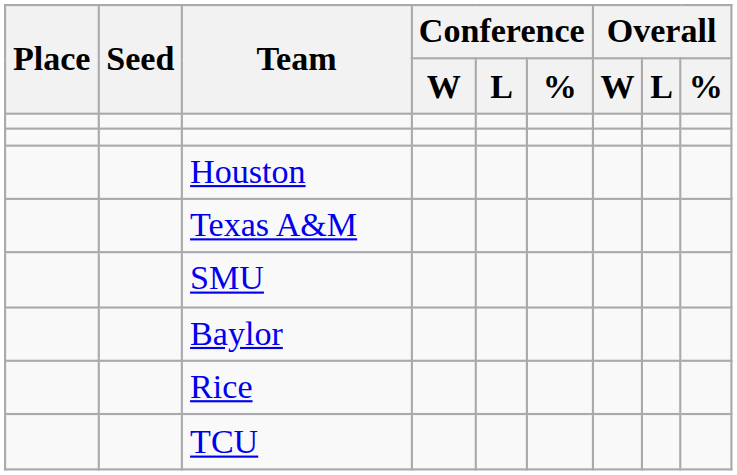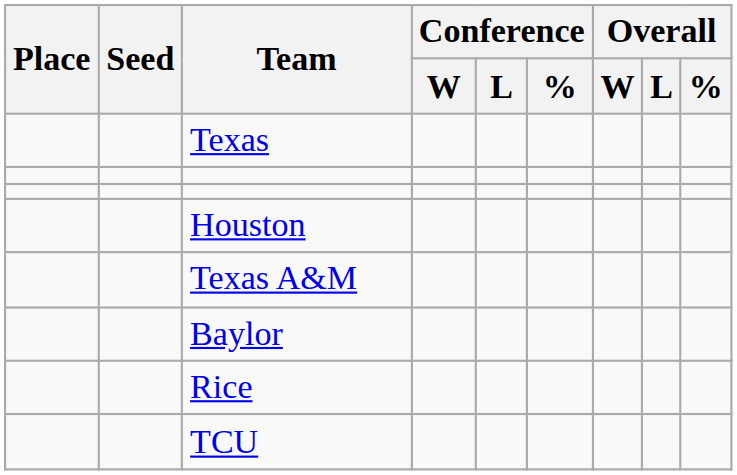+ row: Texas
- row: SMU
